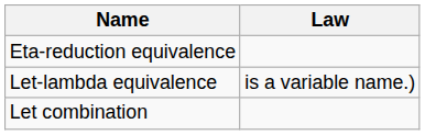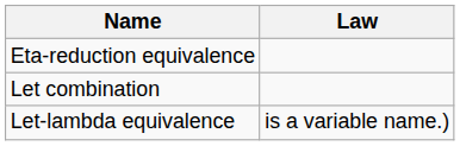rows swapped: Let-lambda equivalence <-> Let combination
